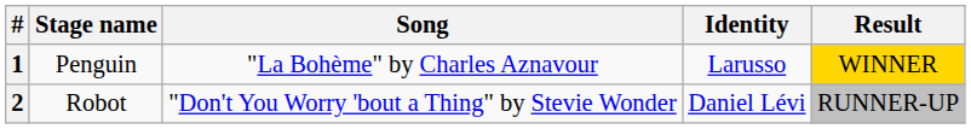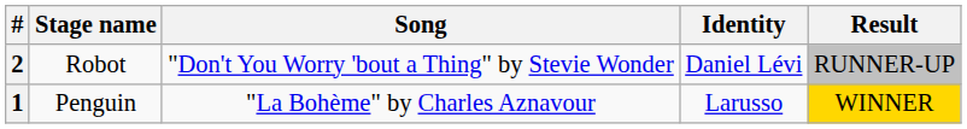rows swapped: 1 <-> 2
